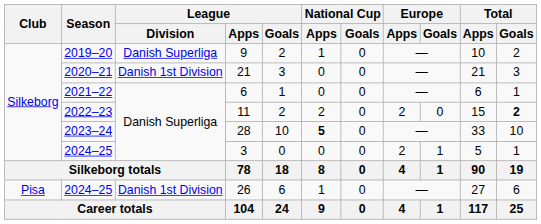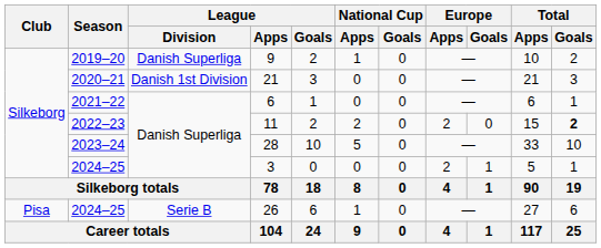28 | National Cup / Apps: bold -> normal
26 | League / Division: Danish 1st Division -> Serie B
